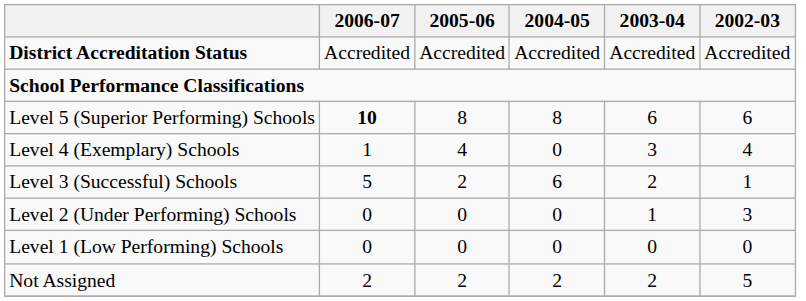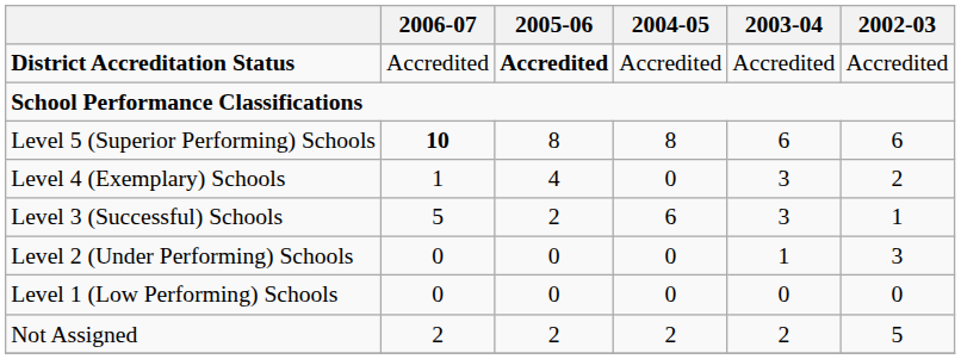District Accreditation Status | 2005-06: normal -> bold
Level 4 (Exemplary) Schools | 2002-03: 4 -> 2
Level 3 (Successful) Schools | 2003-04: 2 -> 3
